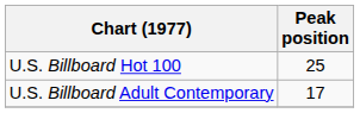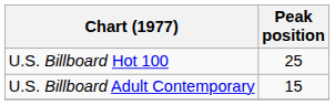U.S. Billboard Adult Contemporary | Peak position: 17 -> 15
